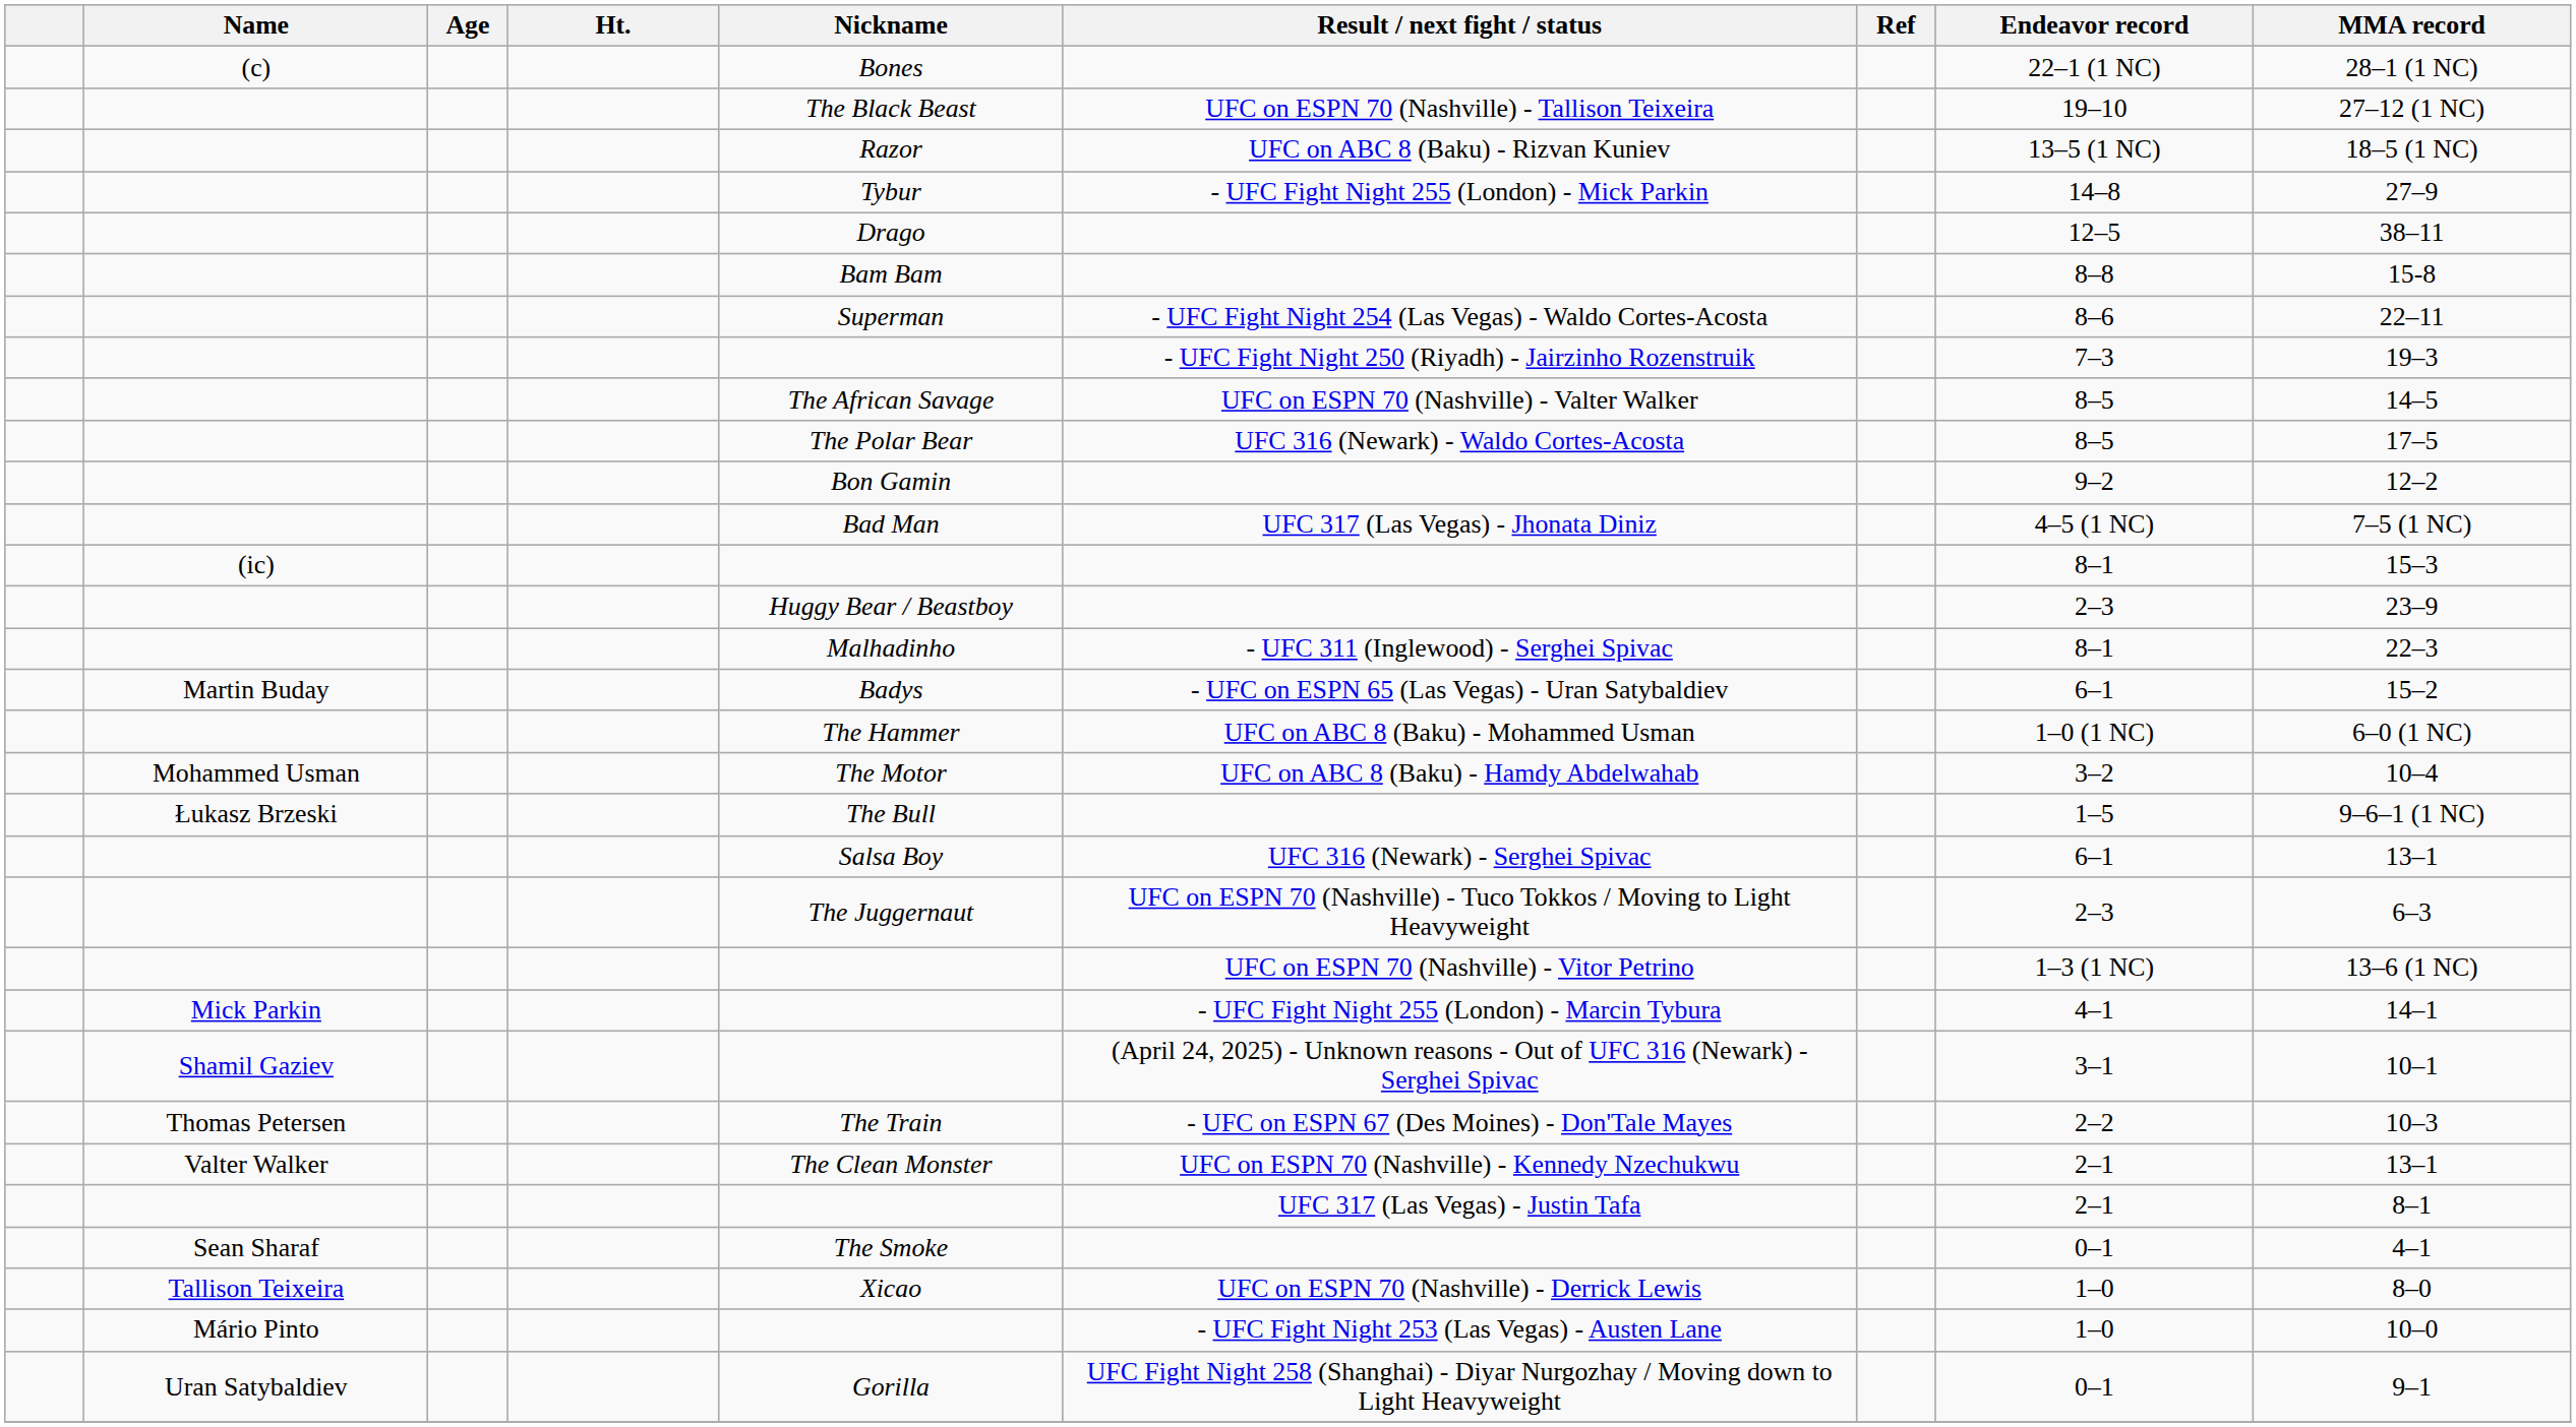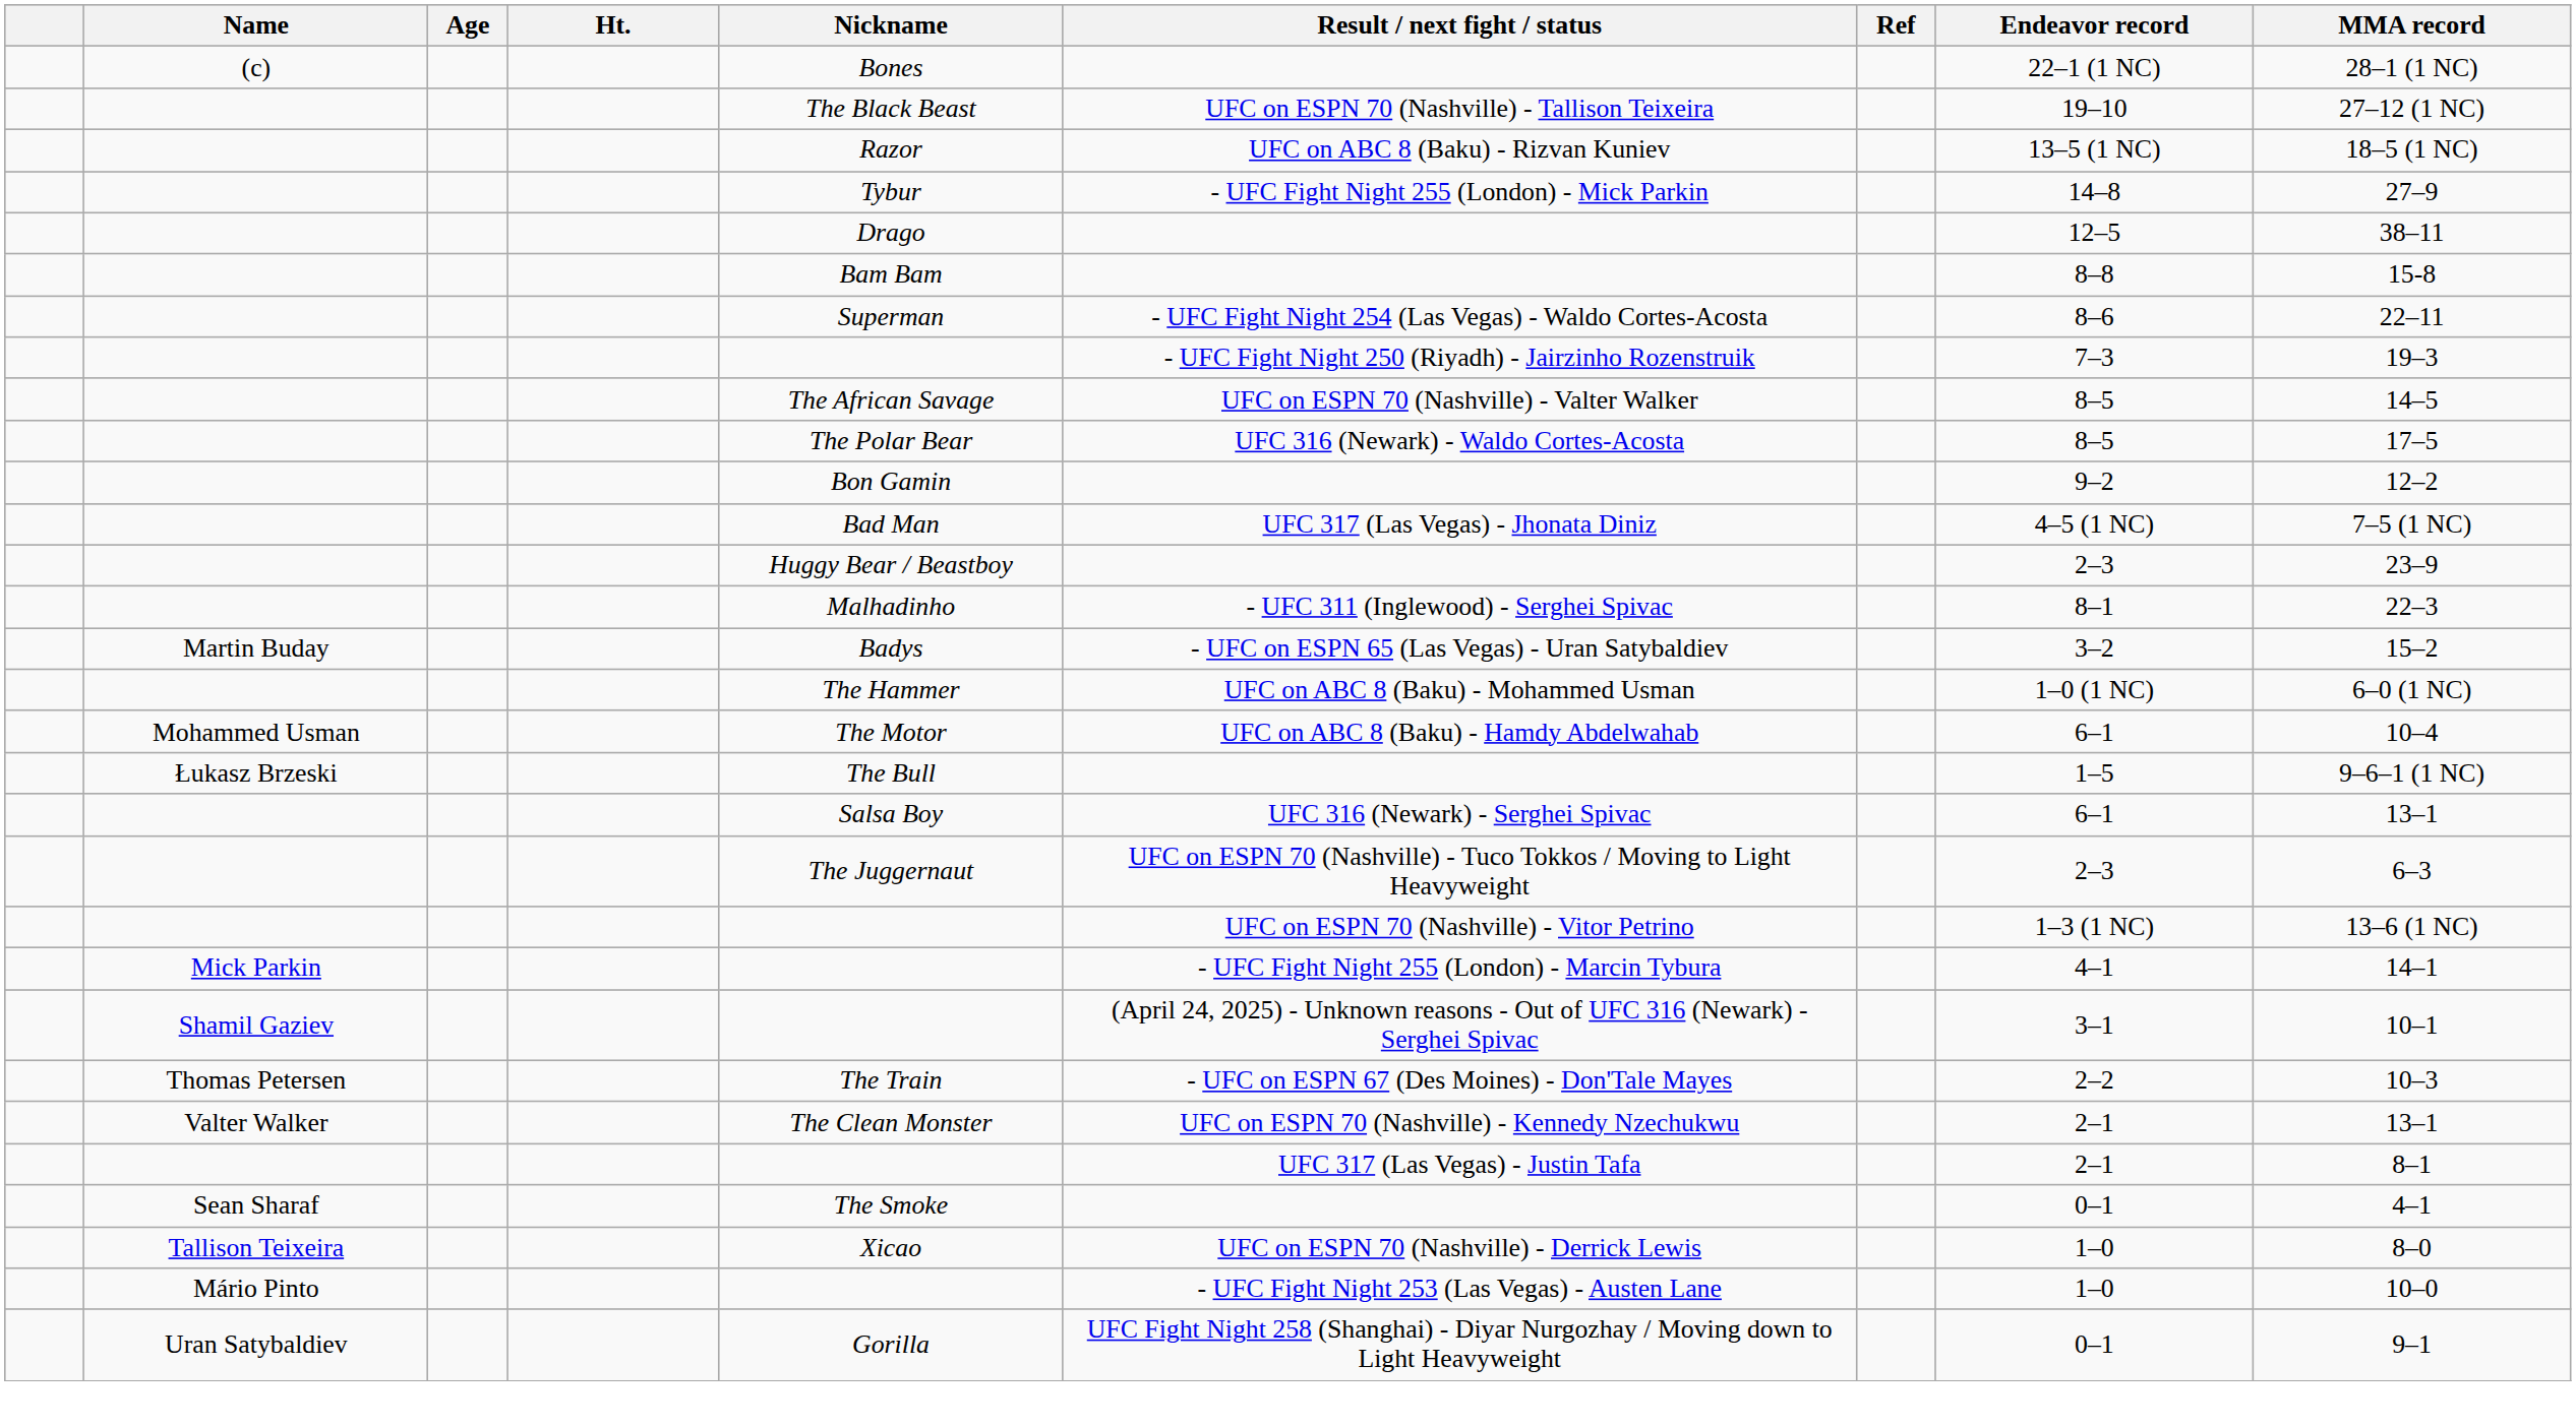- row: (ic) | 8–1 | 15–3
Martin Buday | Endeavor record: 6–1 -> 3–2
Mohammed Usman | Endeavor record: 3–2 -> 6–1
